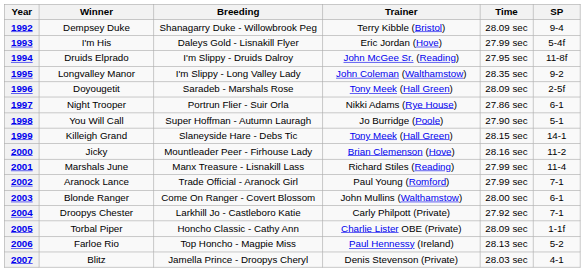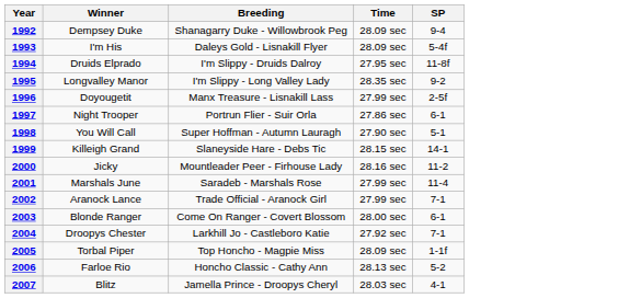- column: Trainer | Terry Kibble (Bristol) | Eric Jordan (Hove) | John McGee Sr. (Reading) | John Coleman (Walthamstow) | Tony Meek (Hall Green) | Nikki Adams (Rye House) | Jo Burridge (Poole) | Tony Meek (Hall Green) | Brian Clemenson (Hove) | Richard Stiles (Reading) | Paul Young (Romford) | John Mullins (Walthamstow) | Carly Philpott (Private) | Charlie Lister OBE (Private) | Paul Hennessy (Ireland) | Denis Stevenson (Private)
1993 | Time: 27.99 sec -> 28.09 sec
1996 | Breeding: Saradeb - Marshals Rose -> Manx Treasure - Lisnakill Lass
1996 | Time: 28.09 sec -> 27.99 sec
2001 | Breeding: Manx Treasure - Lisnakill Lass -> Saradeb - Marshals Rose
2005 | Breeding: Honcho Classic - Cathy Ann -> Top Honcho - Magpie Miss
2006 | Breeding: Top Honcho - Magpie Miss -> Honcho Classic - Cathy Ann
